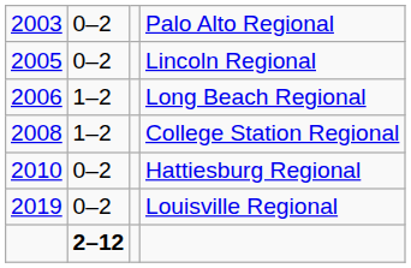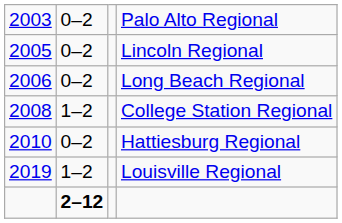Long Beach Regional | column 2: 1–2 -> 0–2
Louisville Regional | column 2: 0–2 -> 1–2
